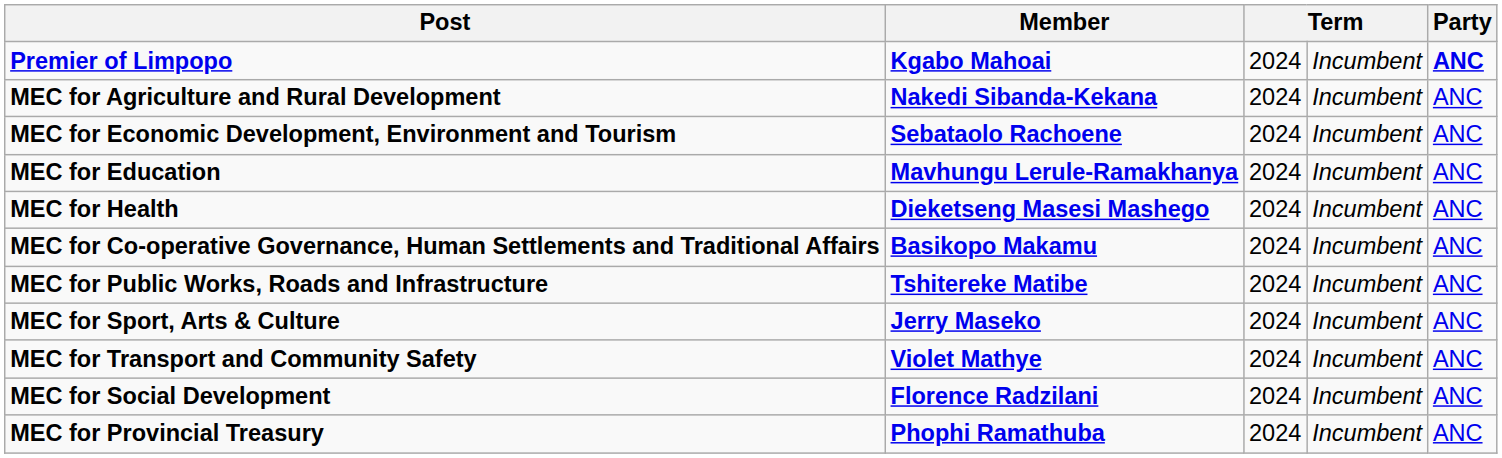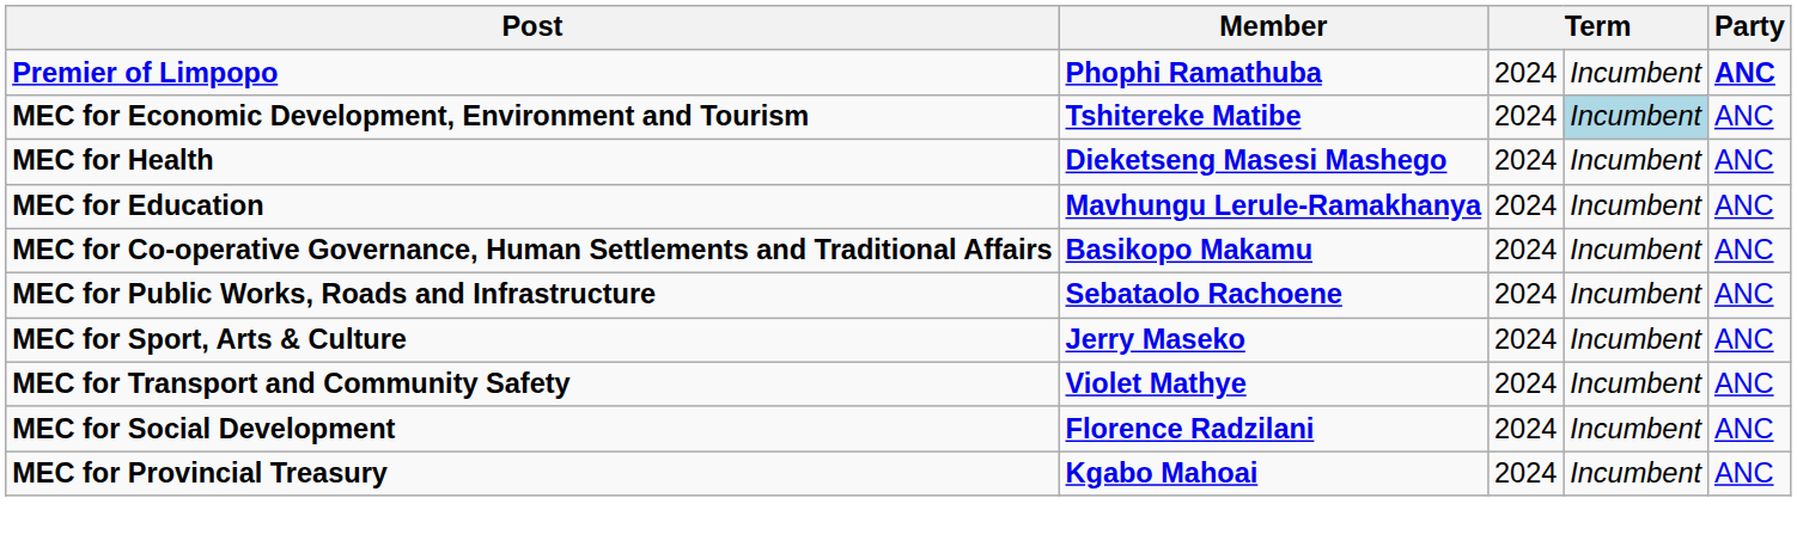Premier of Limpopo | Member: Kgabo Mahoai -> Phophi Ramathuba
- row: MEC for Agriculture and Rural Development | Nakedi Sibanda-Kekana | 2024 | Incumbent | ANC
MEC for Economic Development, Environment and Tourism | Member: Sebataolo Rachoene -> Tshitereke Matibe
MEC for Economic Development, Environment and Tourism | column 4: no background -> lightblue background
rows swapped: MEC for Education <-> MEC for Health
MEC for Public Works, Roads and Infrastructure | Member: Tshitereke Matibe -> Sebataolo Rachoene
MEC for Provincial Treasury | Member: Phophi Ramathuba -> Kgabo Mahoai
